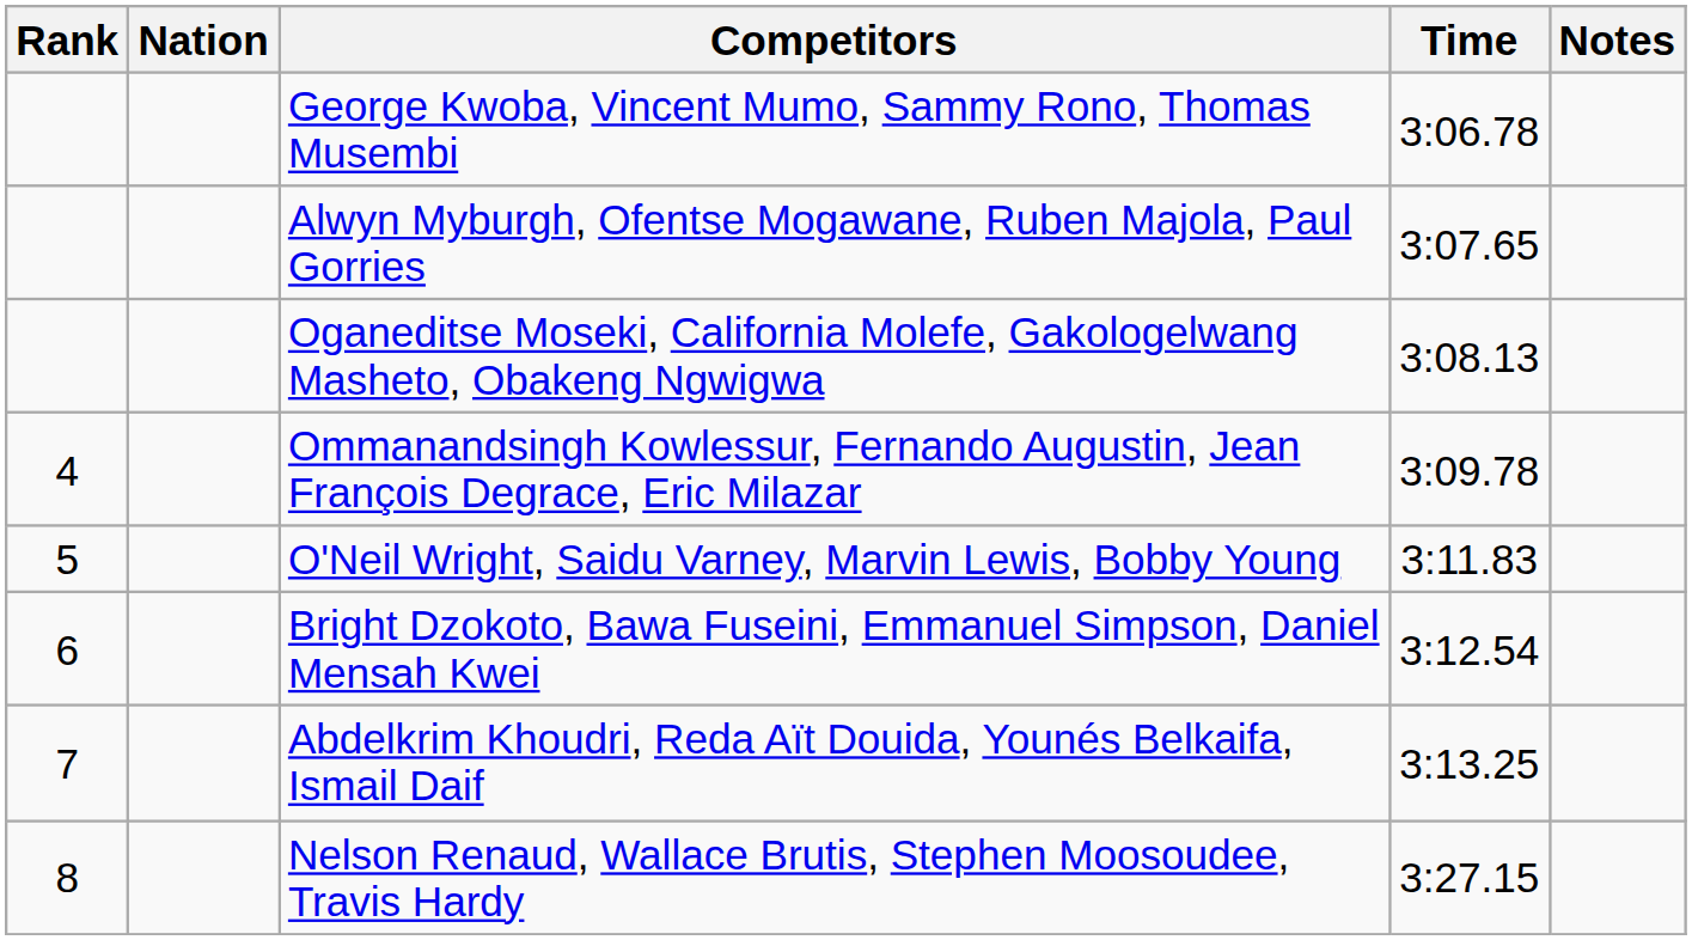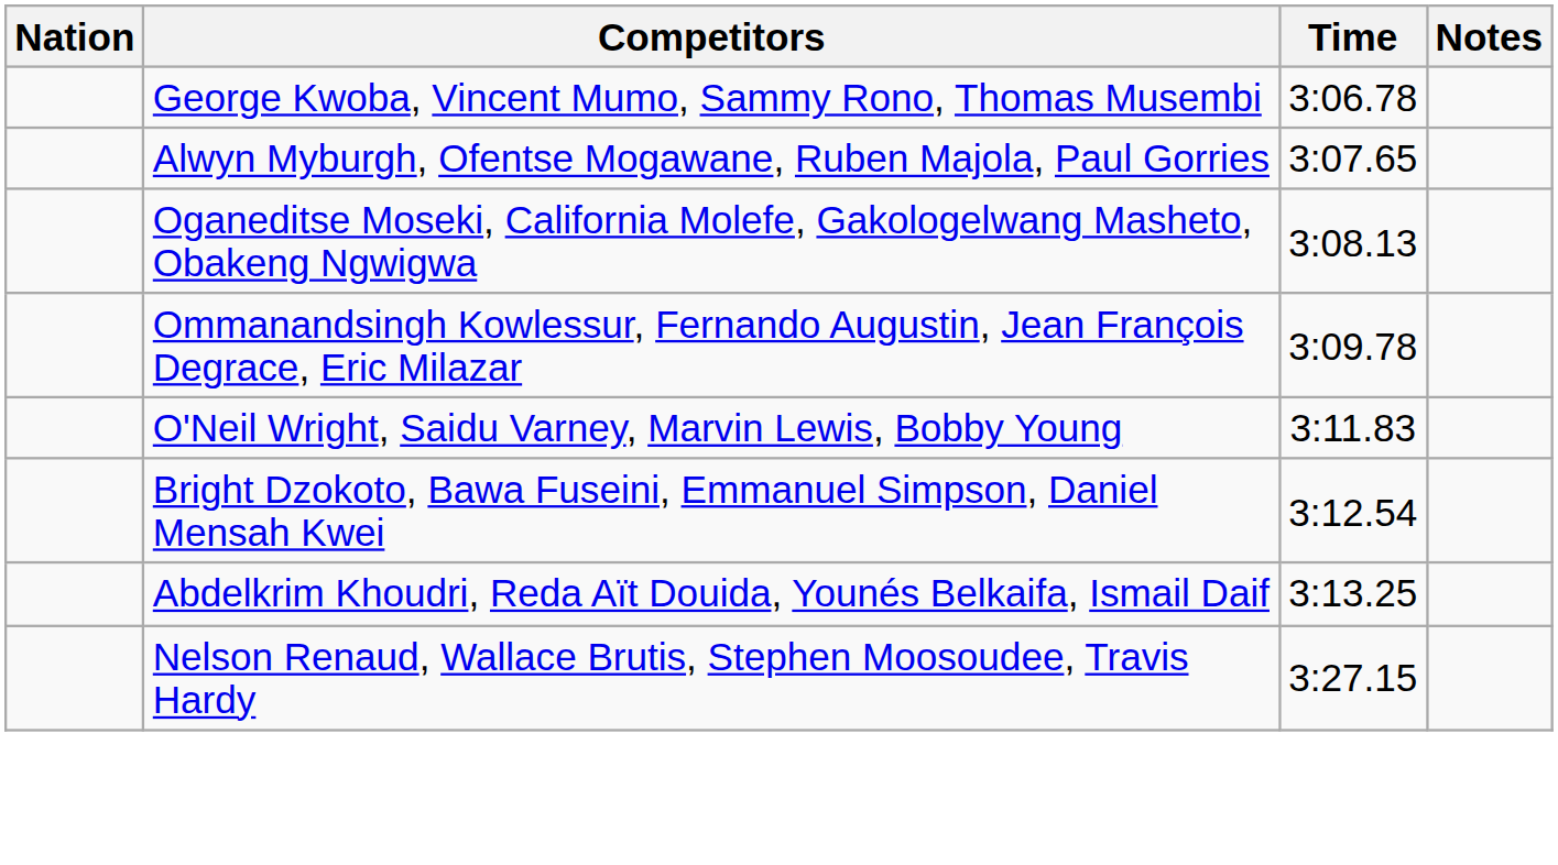- column: Rank | 4 | 5 | 6 | 7 | 8
